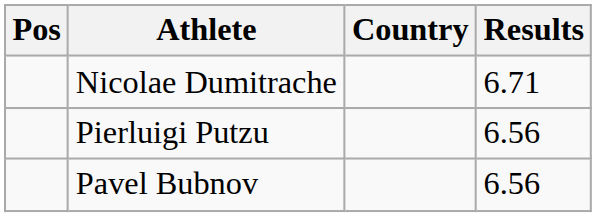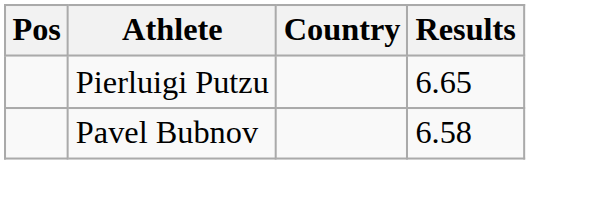- row: Nicolae Dumitrache | 6.71
Pierluigi Putzu | Results: 6.56 -> 6.65
Pavel Bubnov | Results: 6.56 -> 6.58
